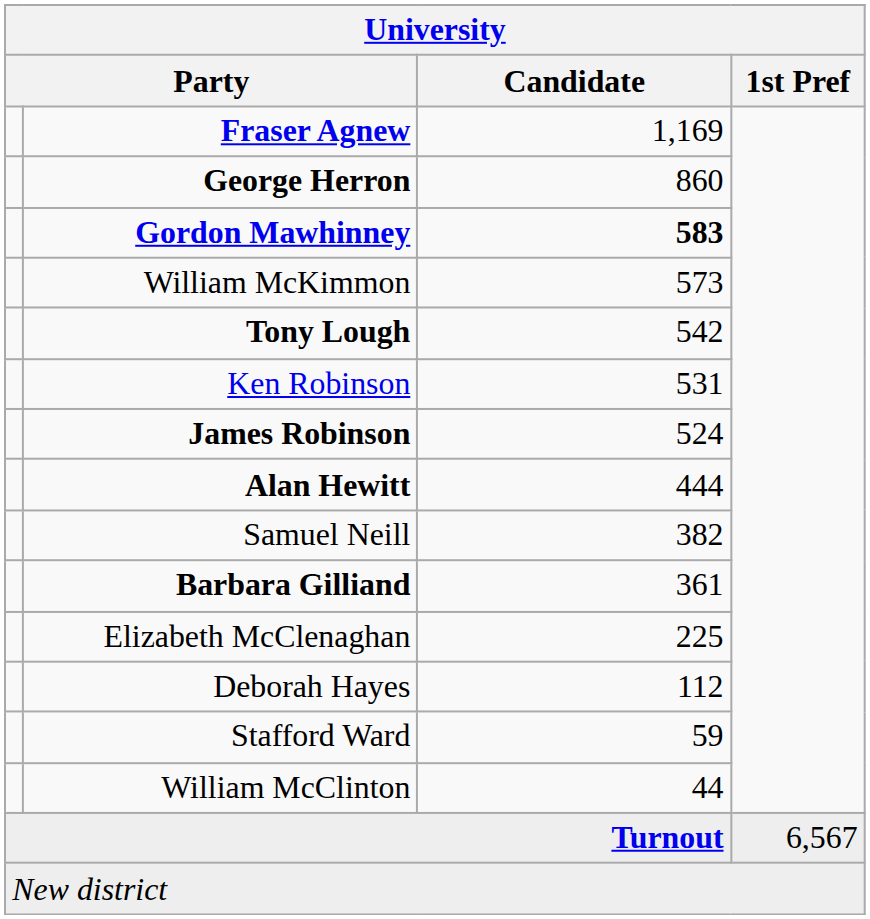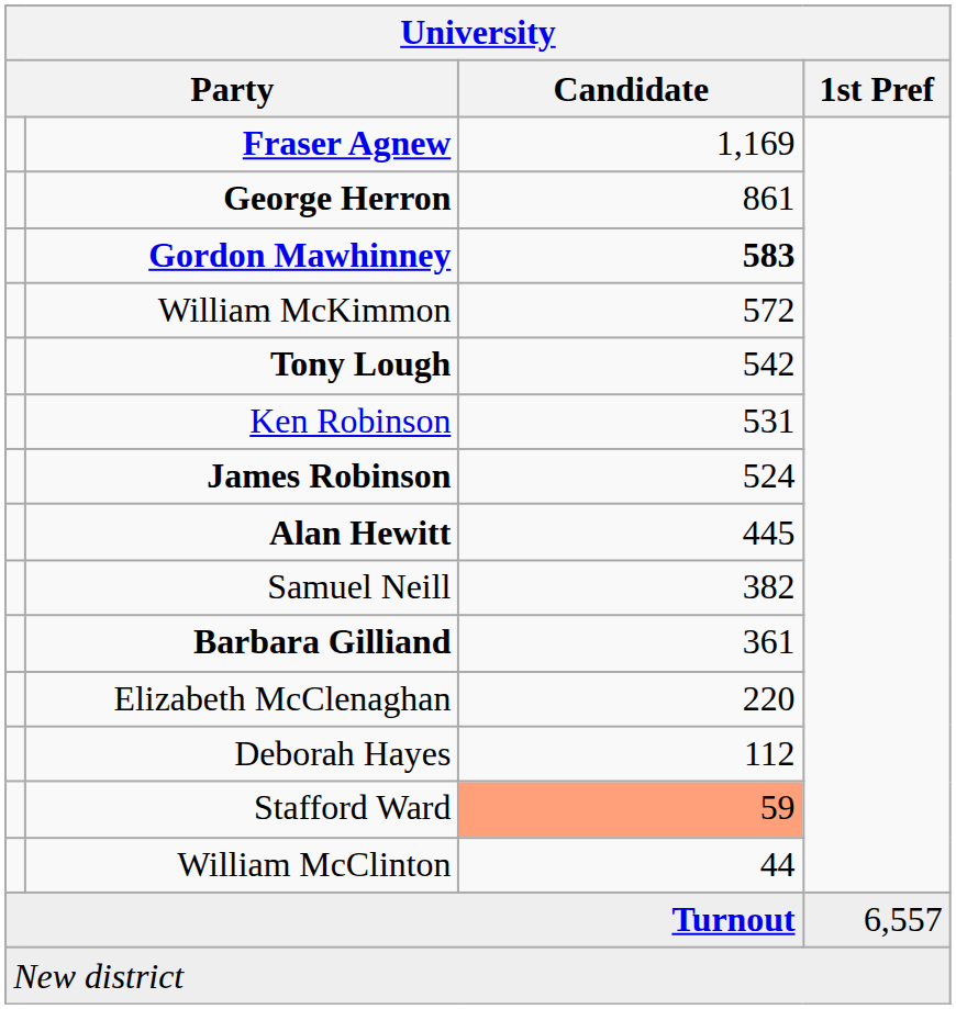George Herron | Candidate: 860 -> 861
William McKimmon | Candidate: 573 -> 572
Alan Hewitt | Candidate: 444 -> 445
Elizabeth McClenaghan | Candidate: 225 -> 220
Stafford Ward | Candidate: no background -> lightsalmon background
Turnout | 1st Pref: 6,567 -> 6,557
